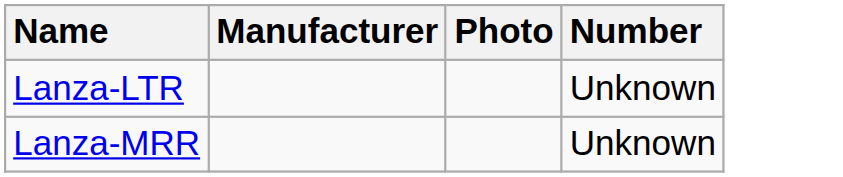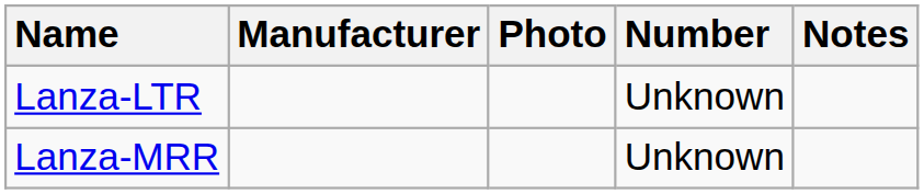+ column: Notes
